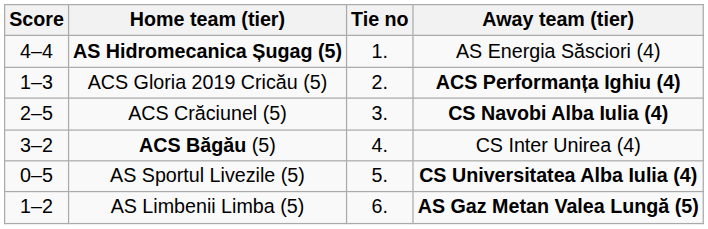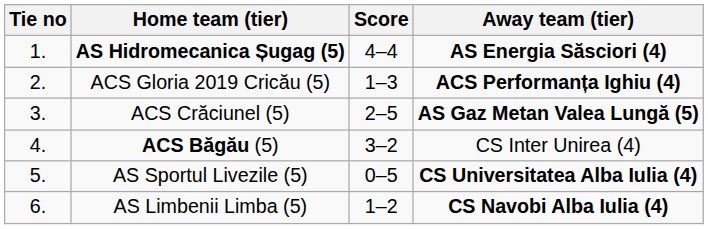columns swapped: Tie no <-> Score
AS Hidromecanica Șugag (5) | Away team (tier): normal -> bold
ACS Crăciunel (5) | Away team (tier): CS Navobi Alba Iulia (4) -> AS Gaz Metan Valea Lungă (5)
AS Limbenii Limba (5) | Away team (tier): AS Gaz Metan Valea Lungă (5) -> CS Navobi Alba Iulia (4)
